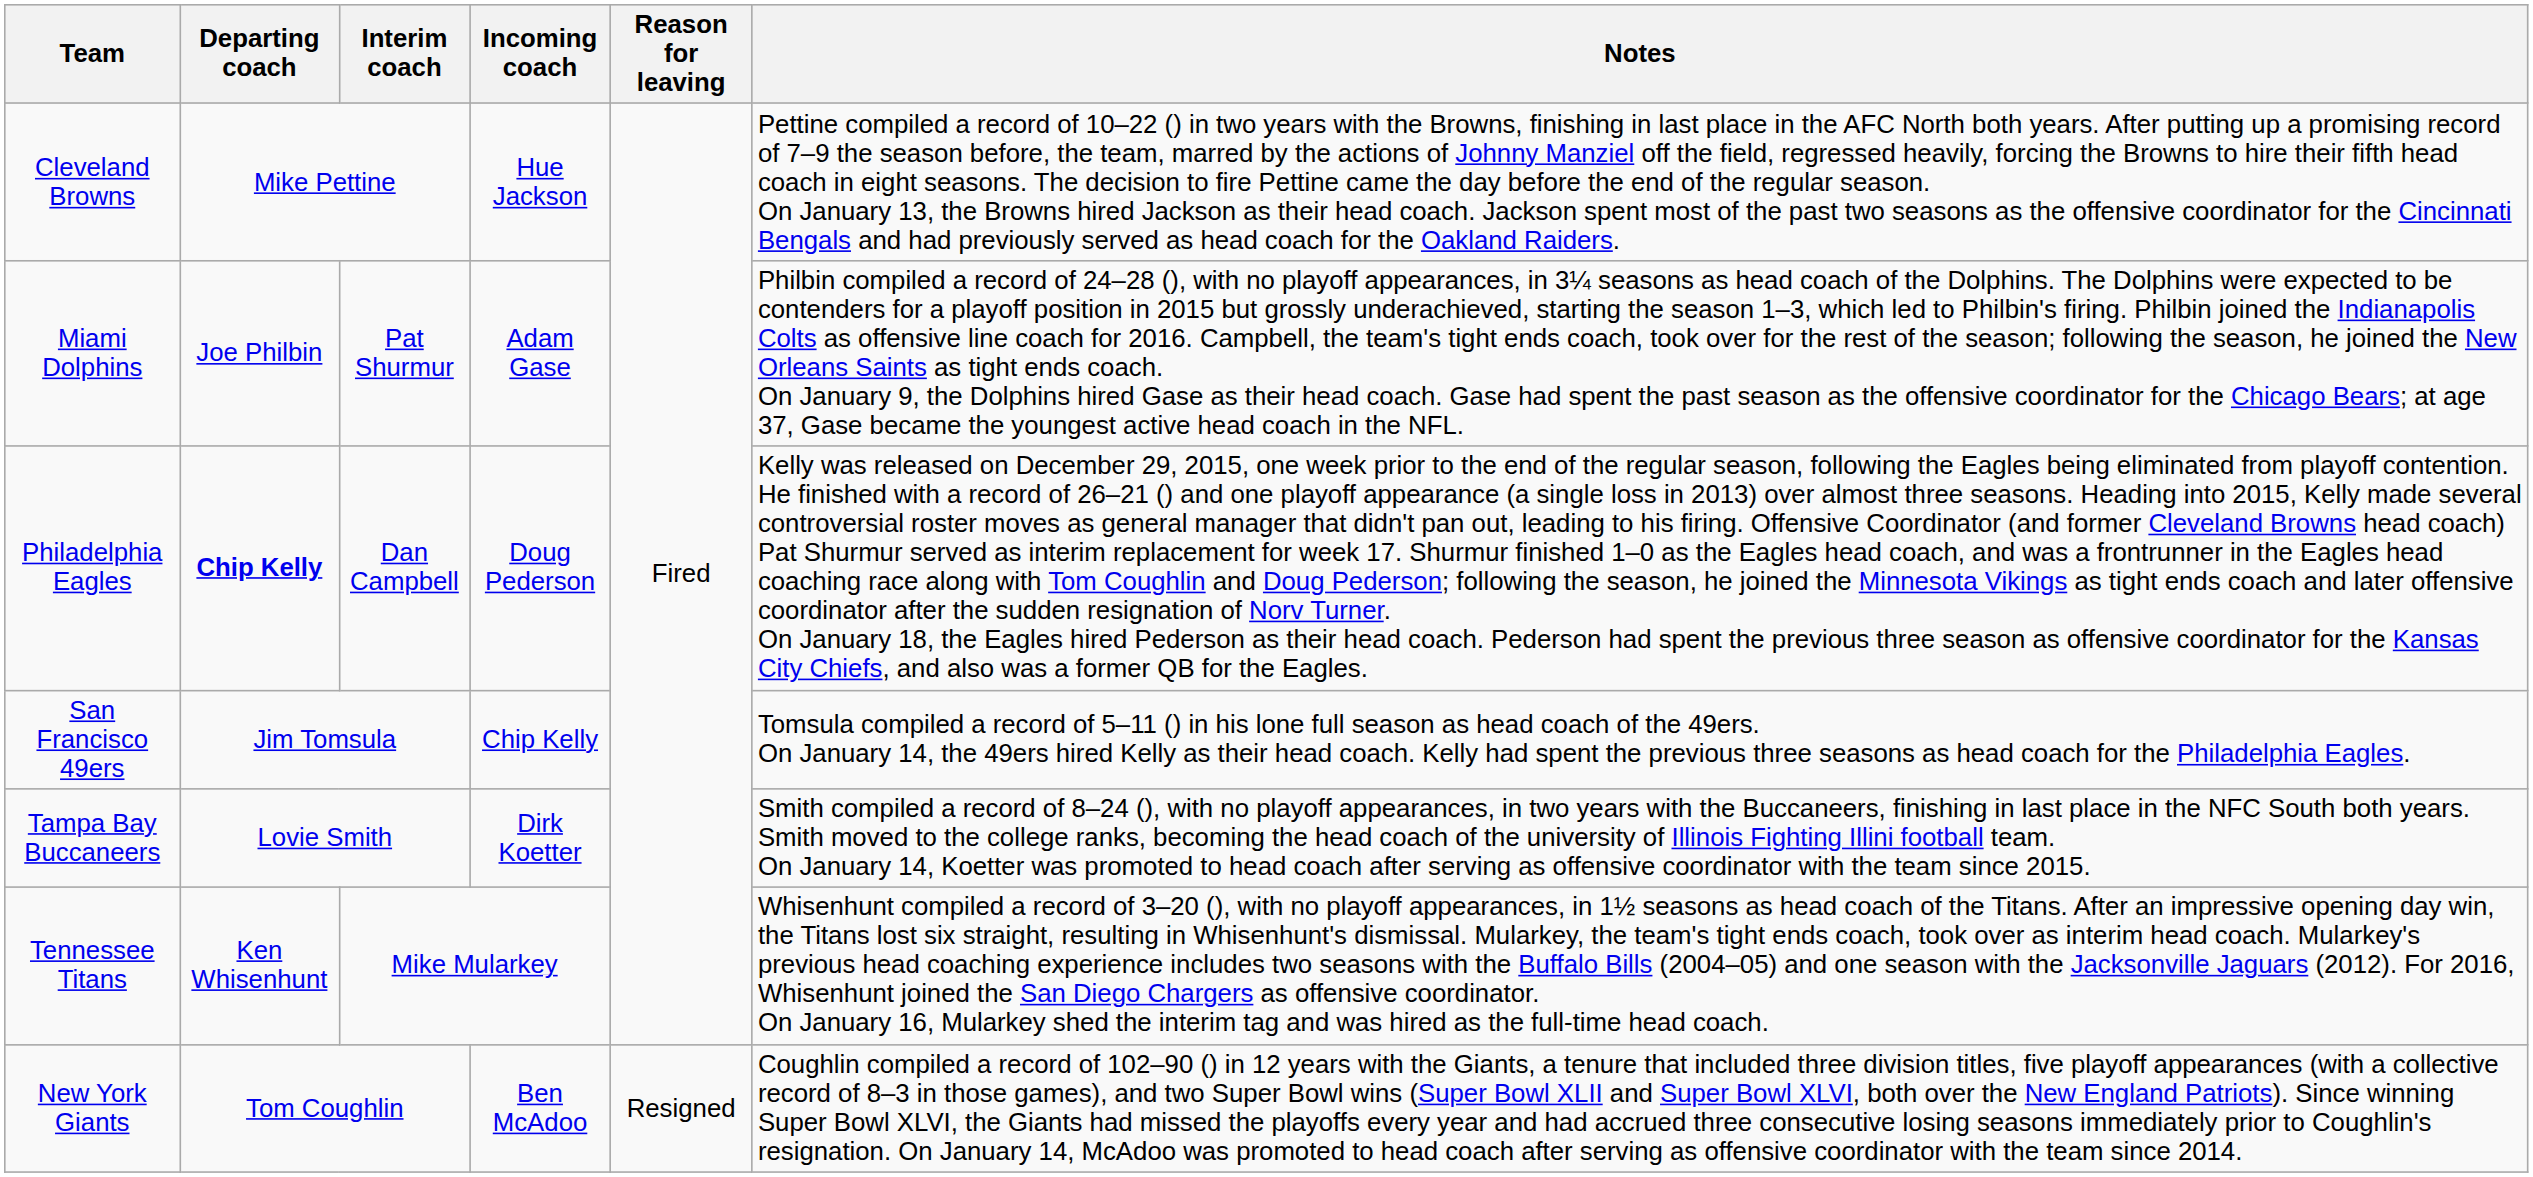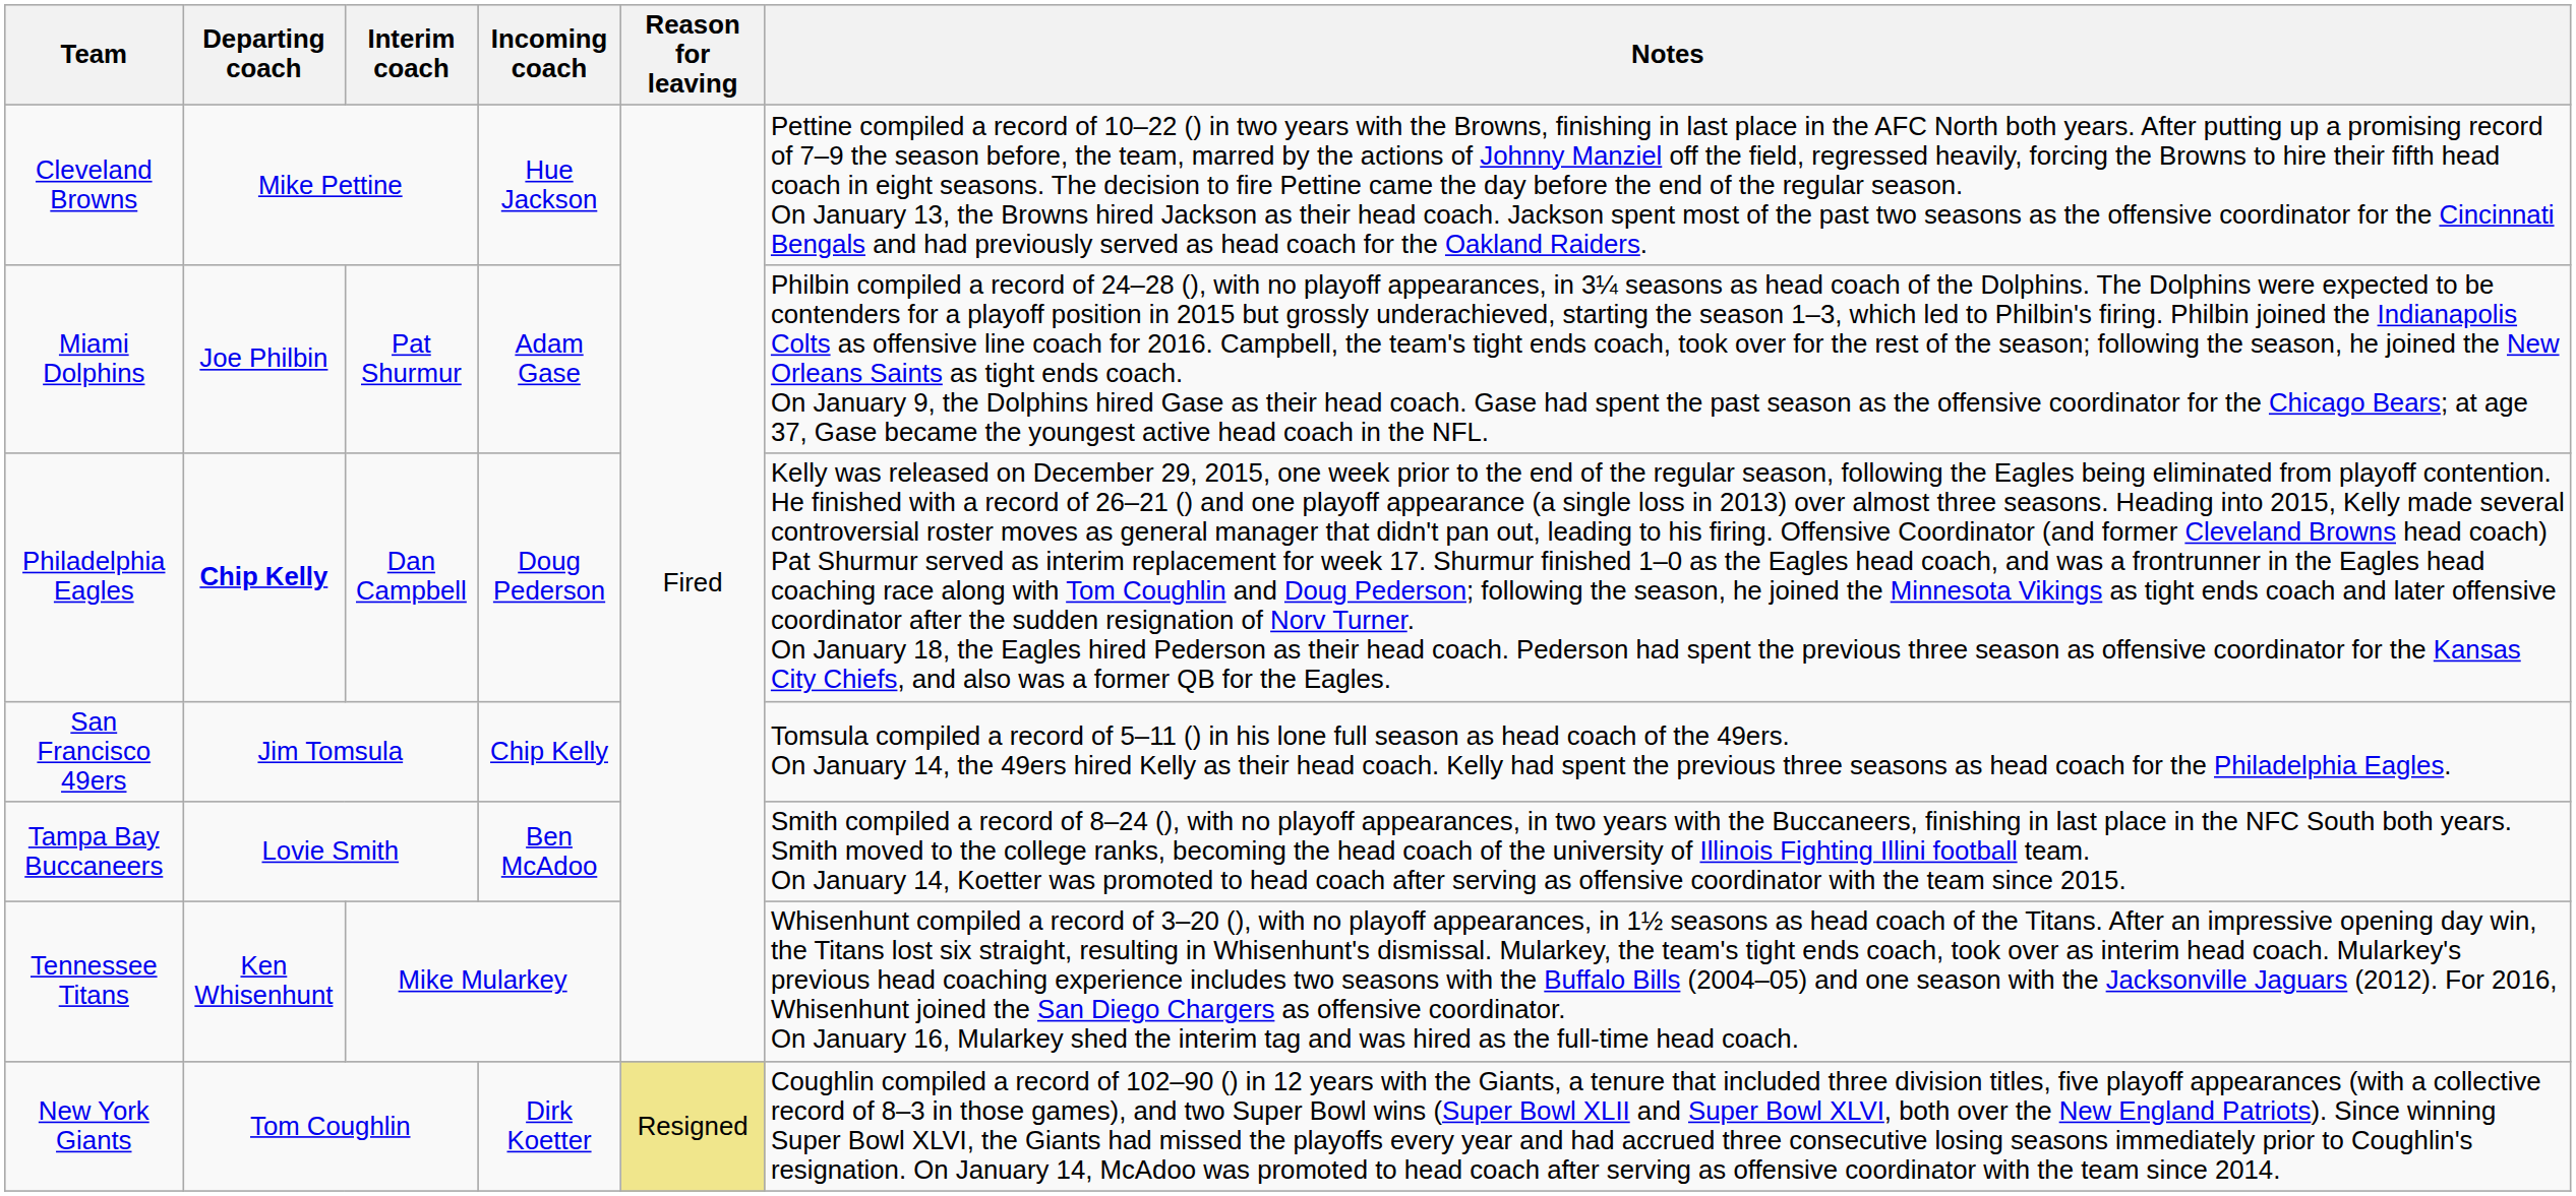Tampa Bay Buccaneers | Incoming coach: Dirk Koetter -> Ben McAdoo
New York Giants | Incoming coach: Ben McAdoo -> Dirk Koetter
New York Giants | Reason for leaving: no background -> khaki background
